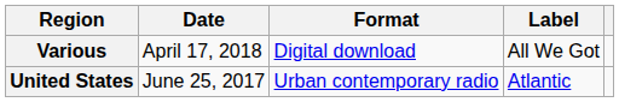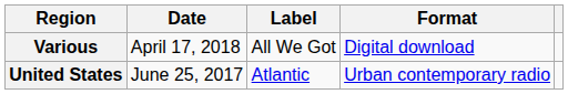columns swapped: Format <-> Label
